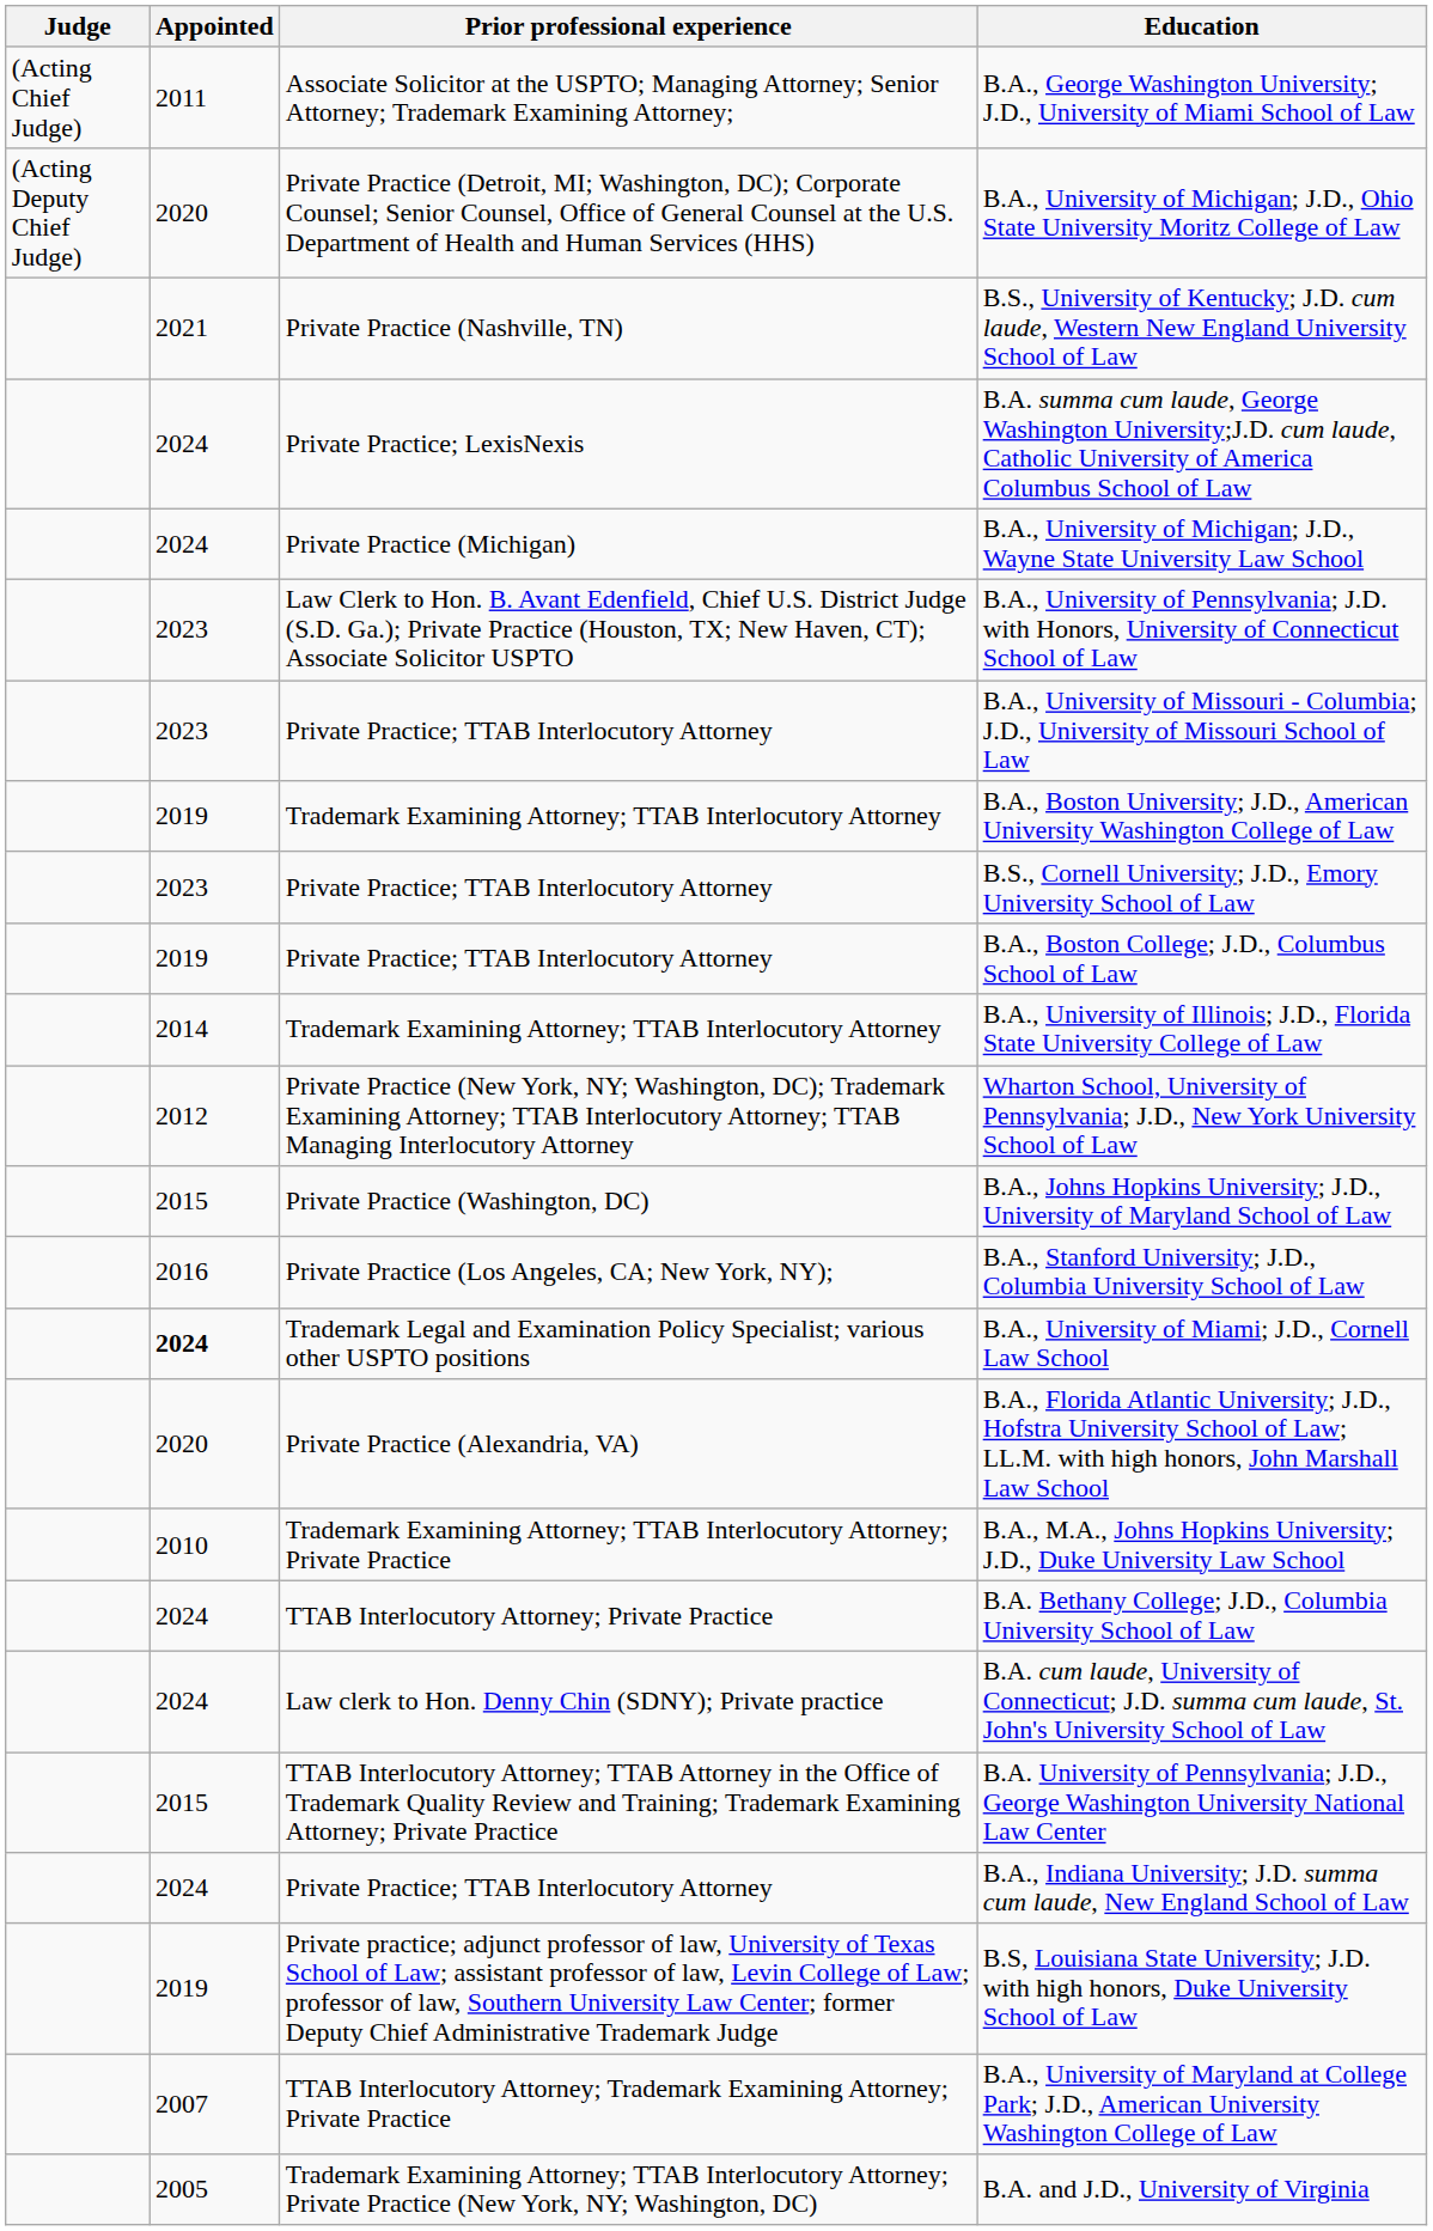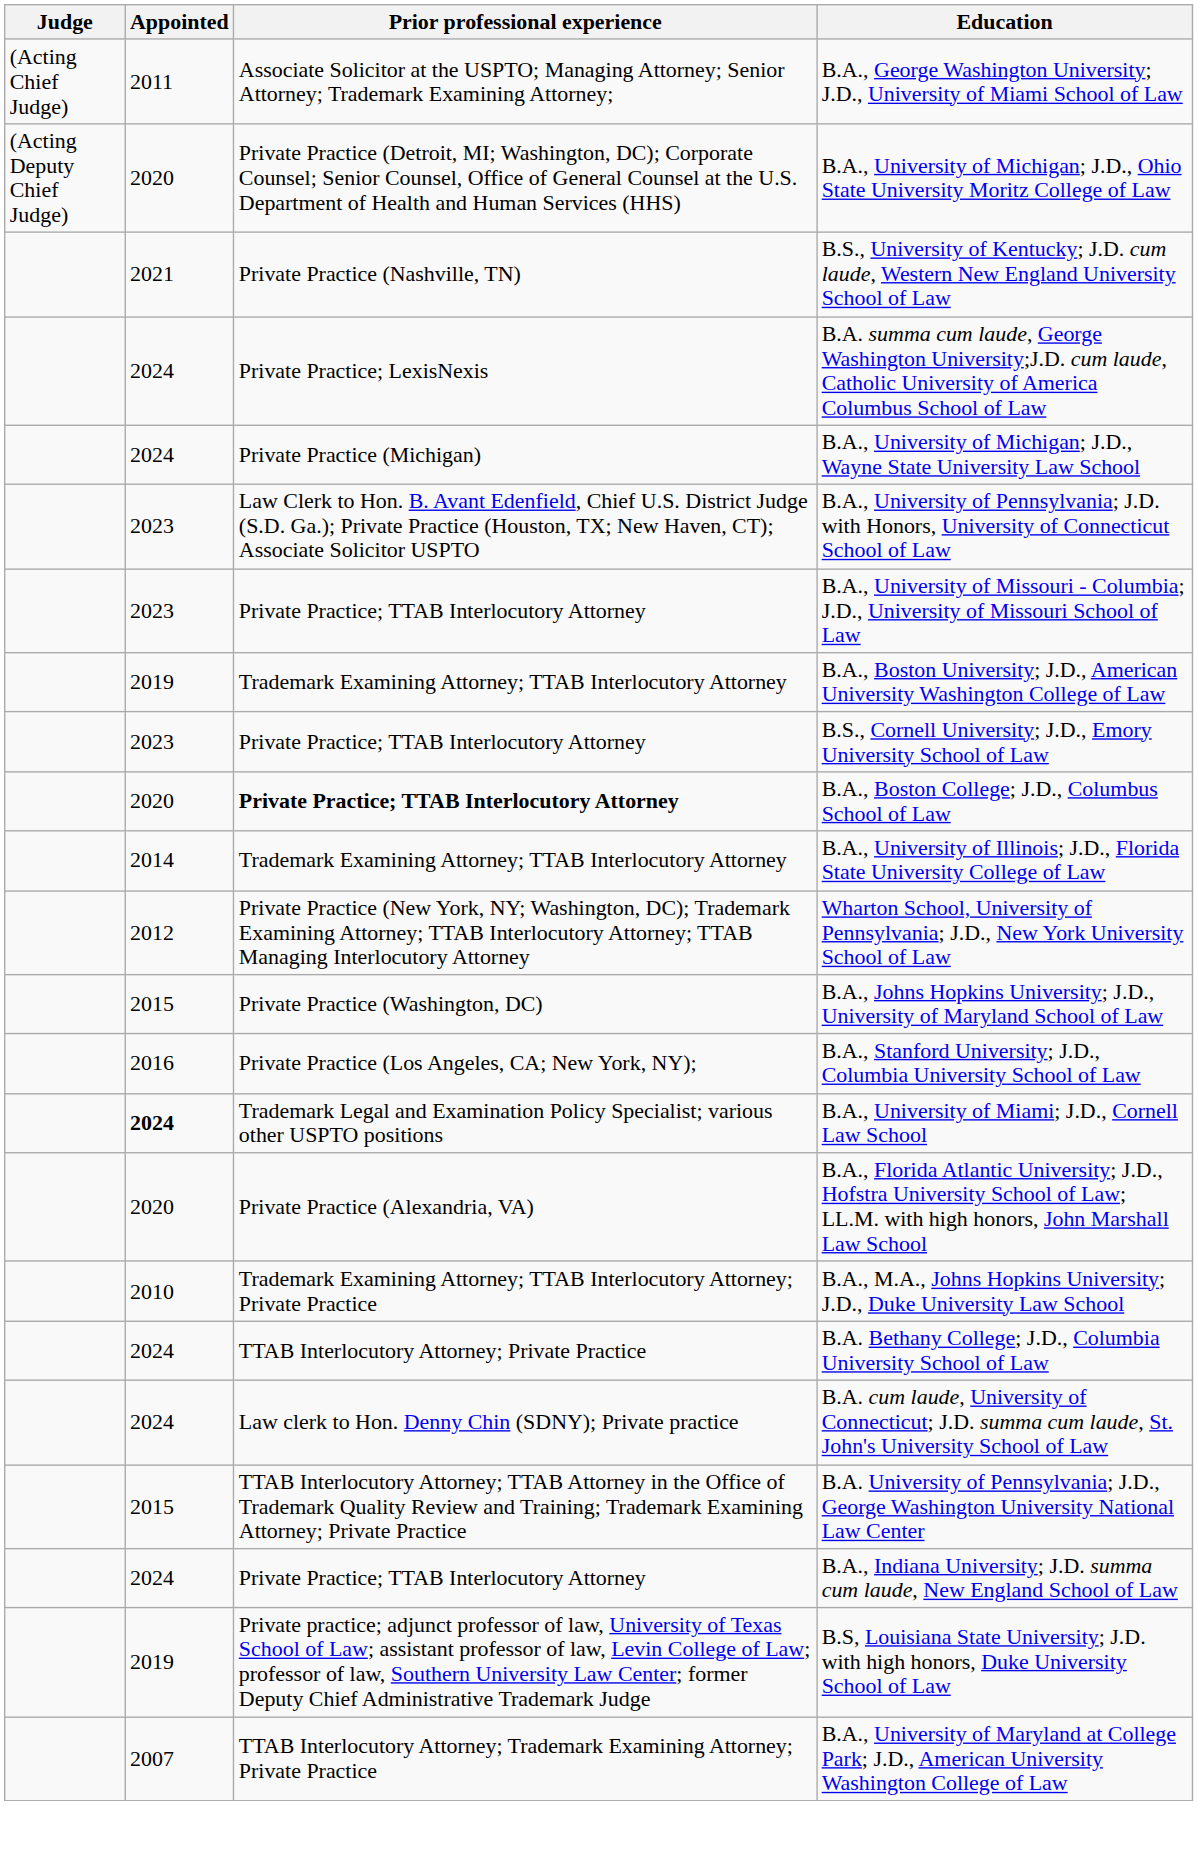B.A., Boston College; J.D., Columbus School of Law | Appointed: 2019 -> 2020
B.A., Boston College; J.D., Columbus School of Law | Prior professional experience: normal -> bold
- row: 2005 | Trademark Examining Attorney; TTAB Interlocutory Attorney; Private Practice (New York, NY; Washington, DC) | B.A. and J.D., University of Virginia
